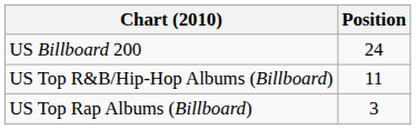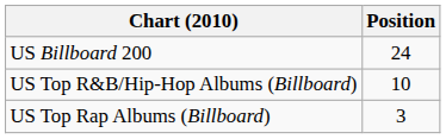US Top R&B/Hip-Hop Albums (Billboard) | Position: 11 -> 10
